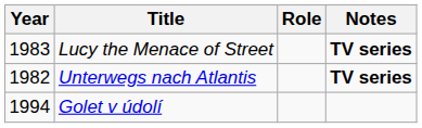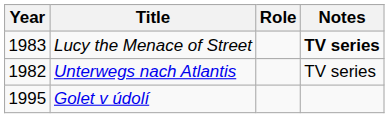Unterwegs nach Atlantis | Notes: bold -> normal
Golet v údolí | Year: 1994 -> 1995
